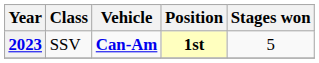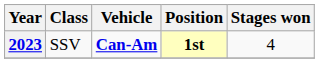2023 | Stages won: 5 -> 4
